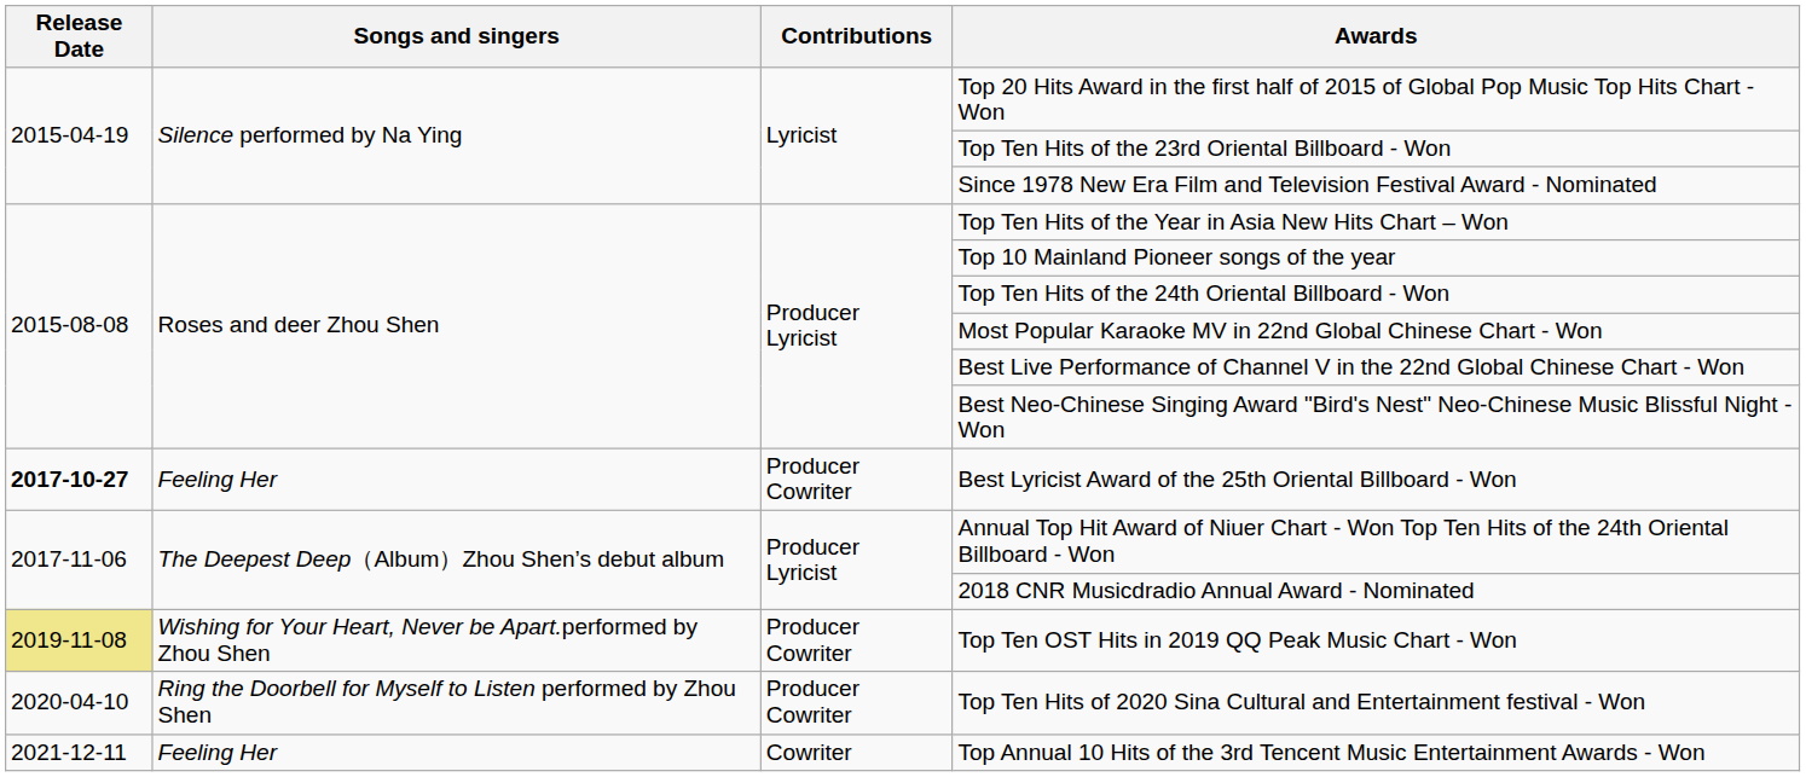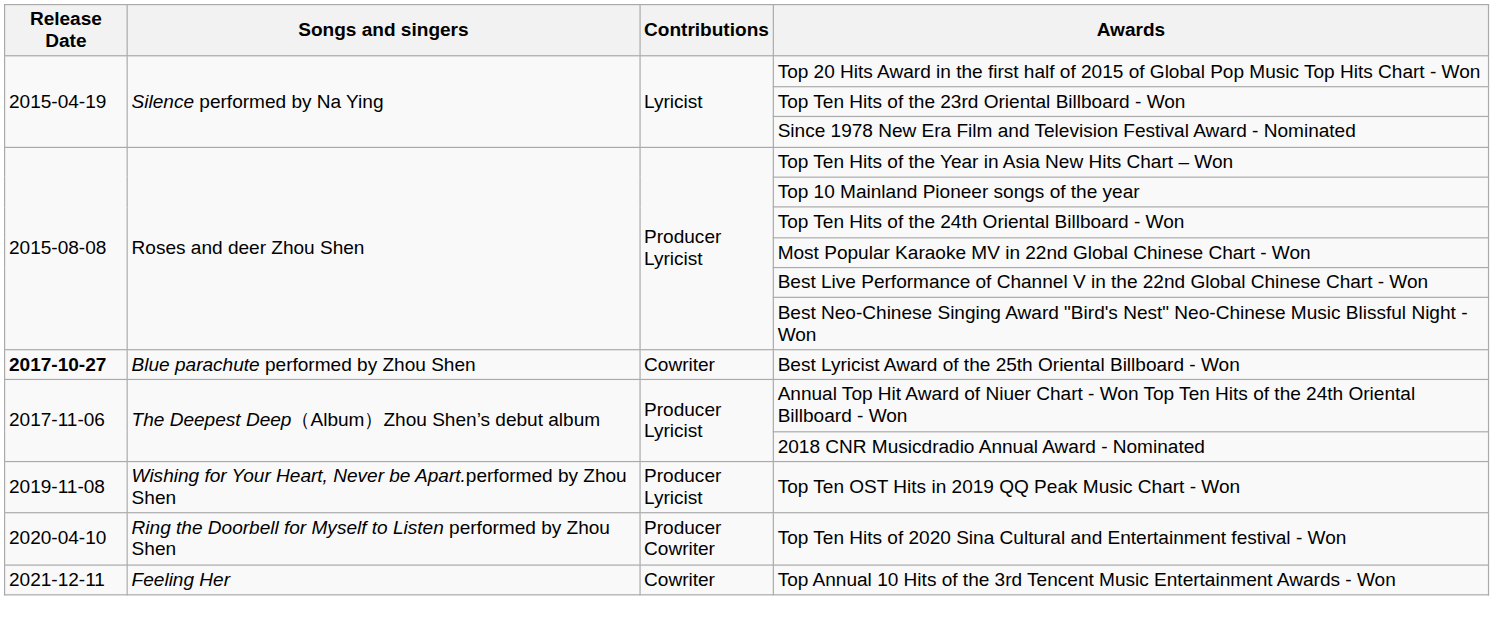Best Lyricist Award of the 25th Oriental Billboard - Won | Songs and singers: Feeling Her -> Blue parachute performed by Zhou Shen
Best Lyricist Award of the 25th Oriental Billboard - Won | Contributions: Producer Cowriter -> Cowriter
Top Ten OST Hits in 2019 QQ Peak Music Chart - Won | Release Date: khaki background -> no background
Top Ten OST Hits in 2019 QQ Peak Music Chart - Won | Contributions: Producer Cowriter -> Producer Lyricist
